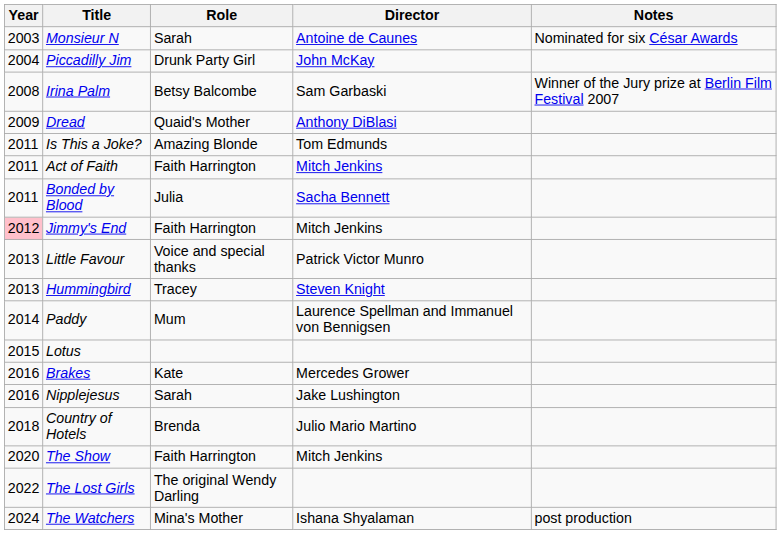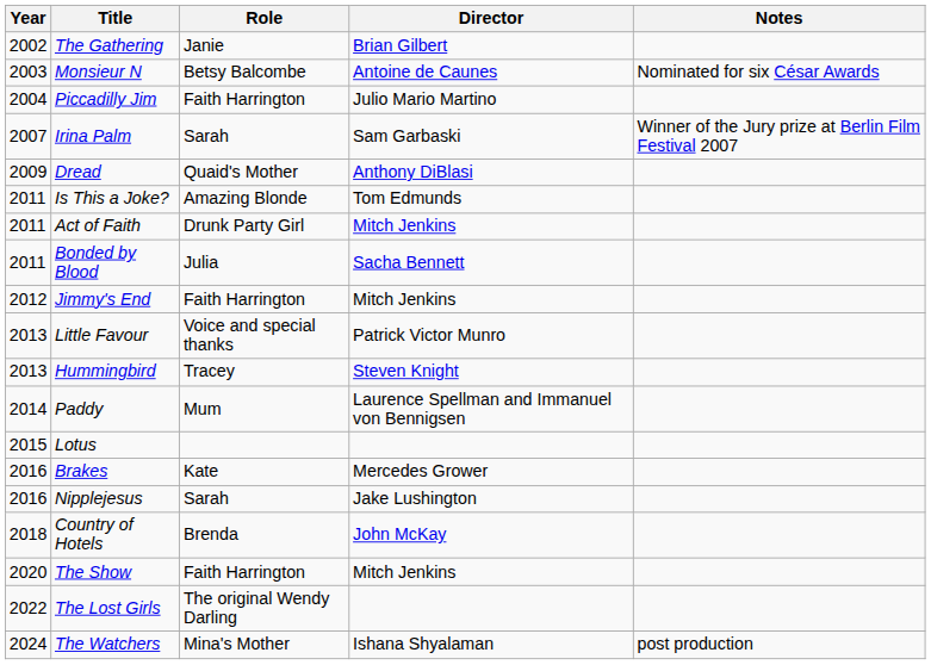+ row: 2002 | The Gathering | Janie | Brian Gilbert
Monsieur N | Role: Sarah -> Betsy Balcombe
Piccadilly Jim | Role: Drunk Party Girl -> Faith Harrington
Piccadilly Jim | Director: John McKay -> Julio Mario Martino
Irina Palm | Year: 2008 -> 2007
Irina Palm | Role: Betsy Balcombe -> Sarah
Act of Faith | Role: Faith Harrington -> Drunk Party Girl
Jimmy's End | Year: pink background -> no background
Country of Hotels | Director: Julio Mario Martino -> John McKay
